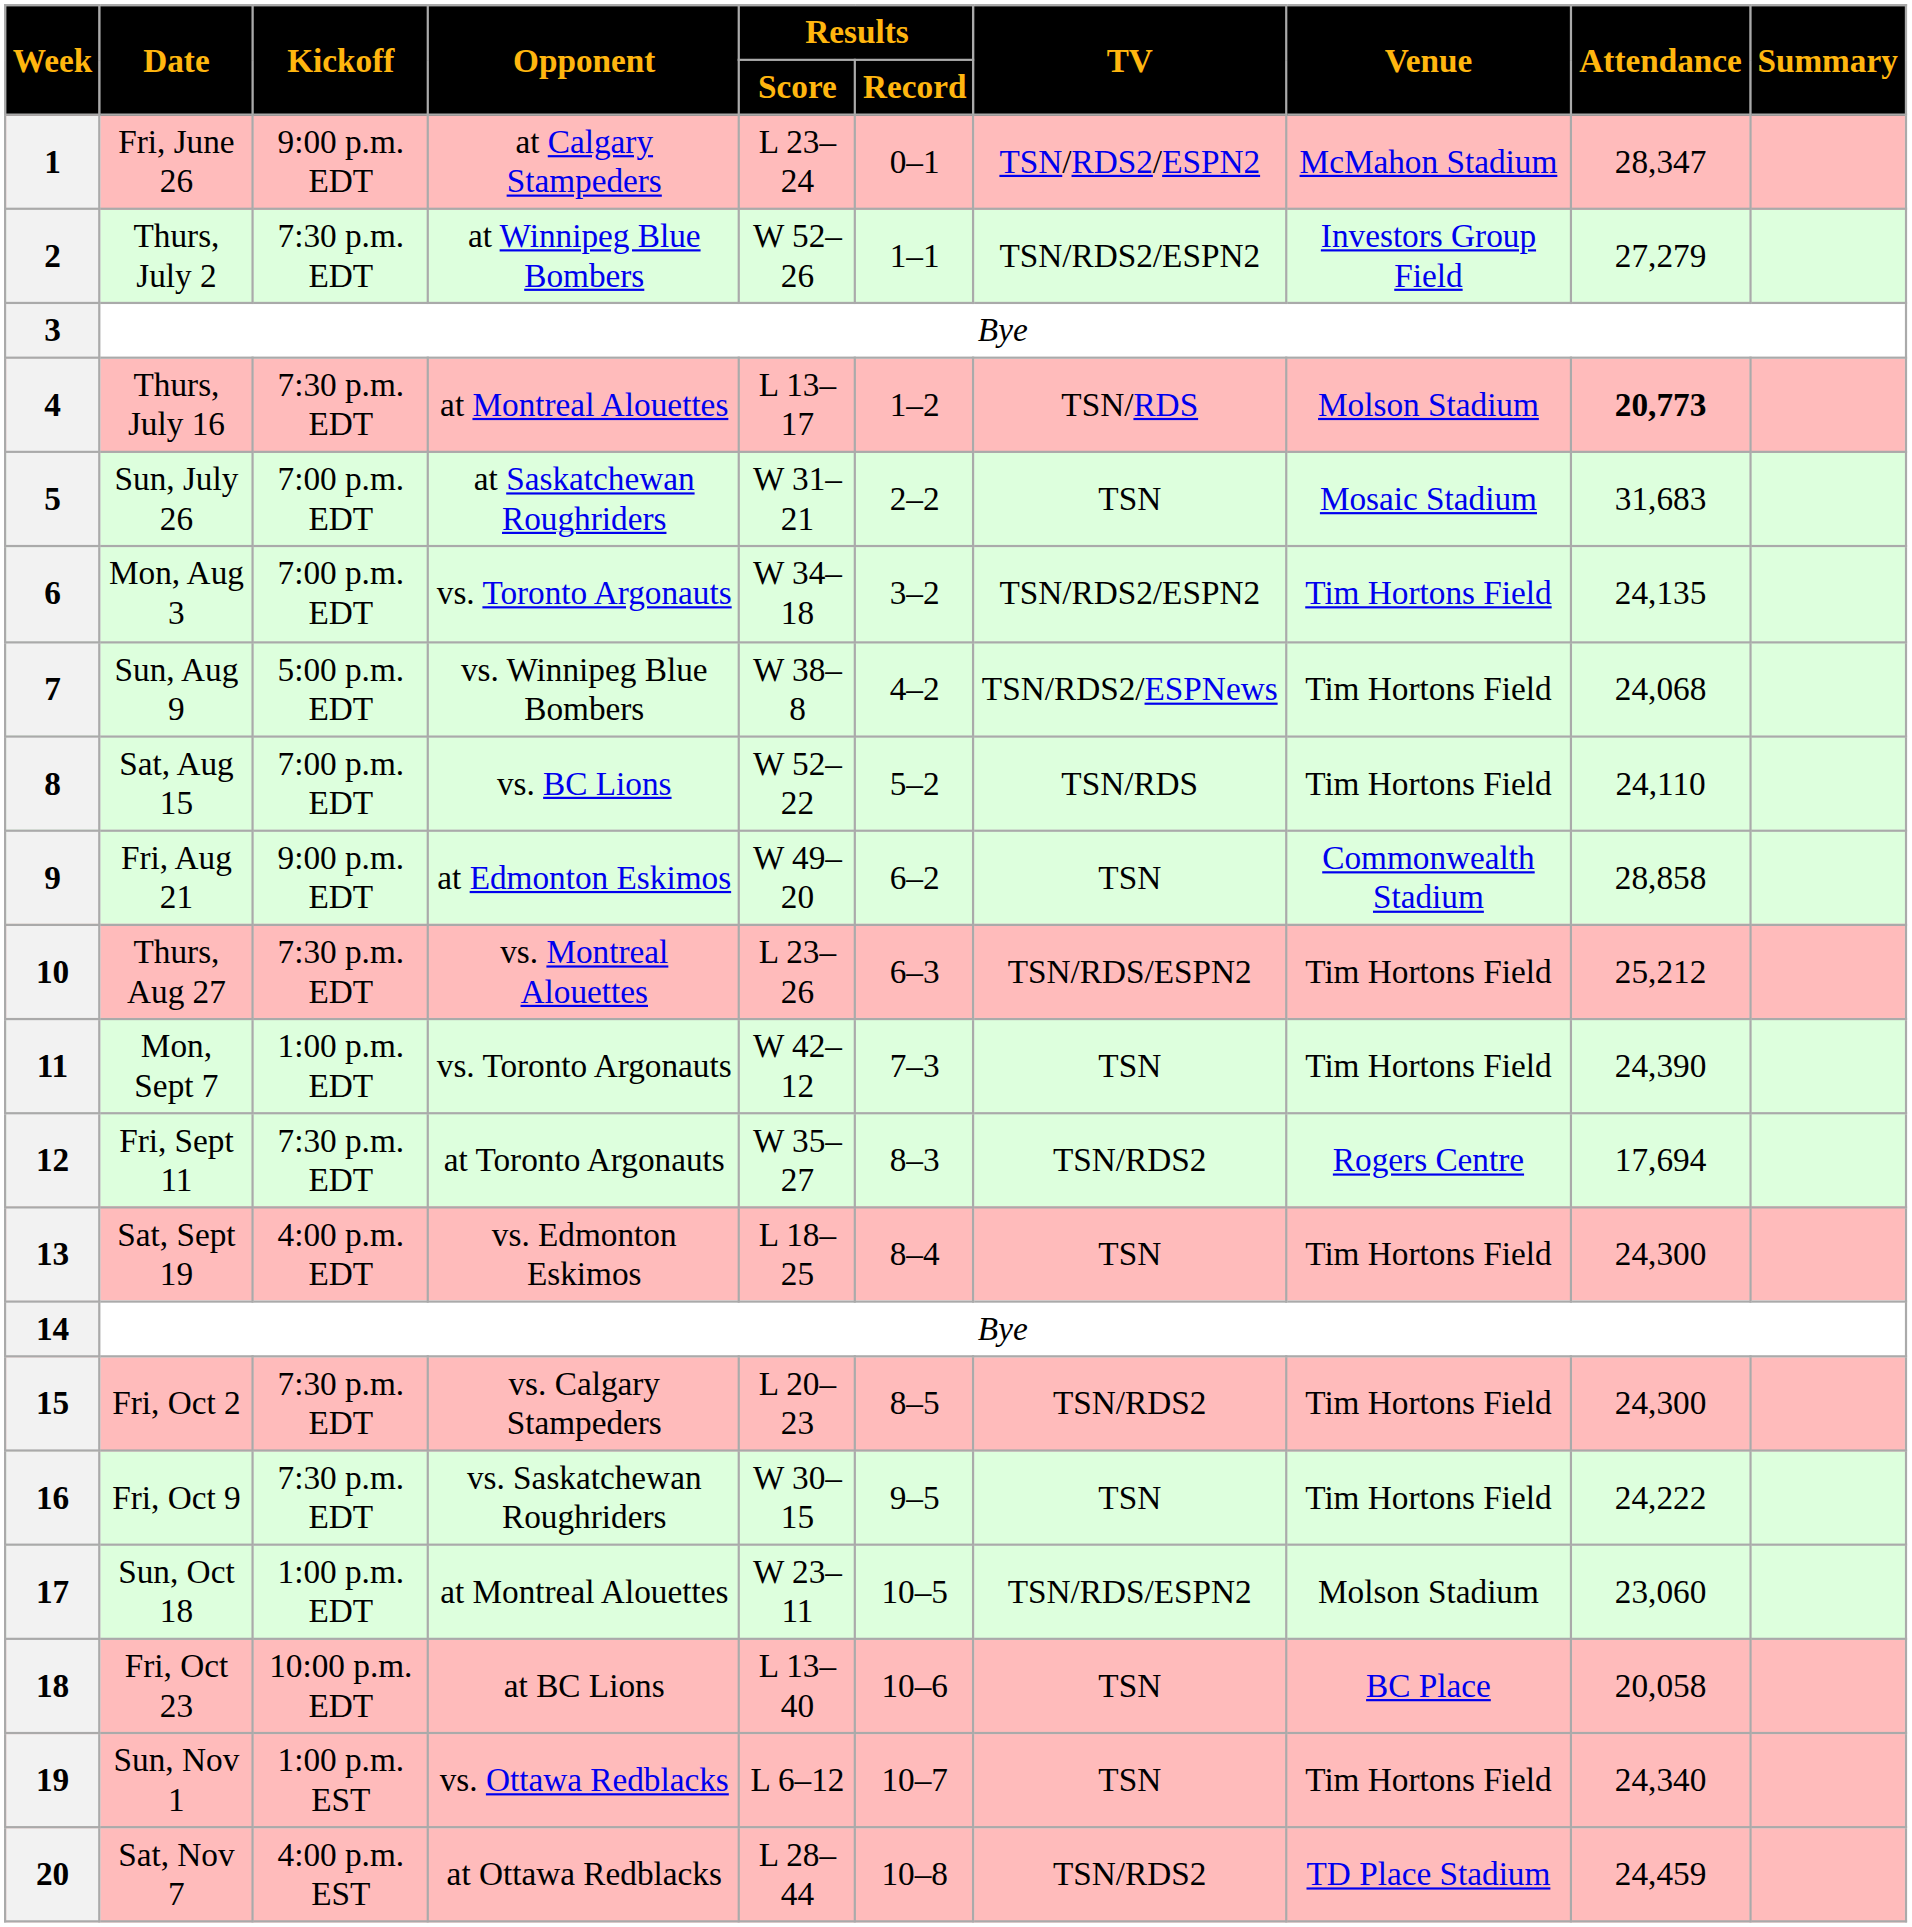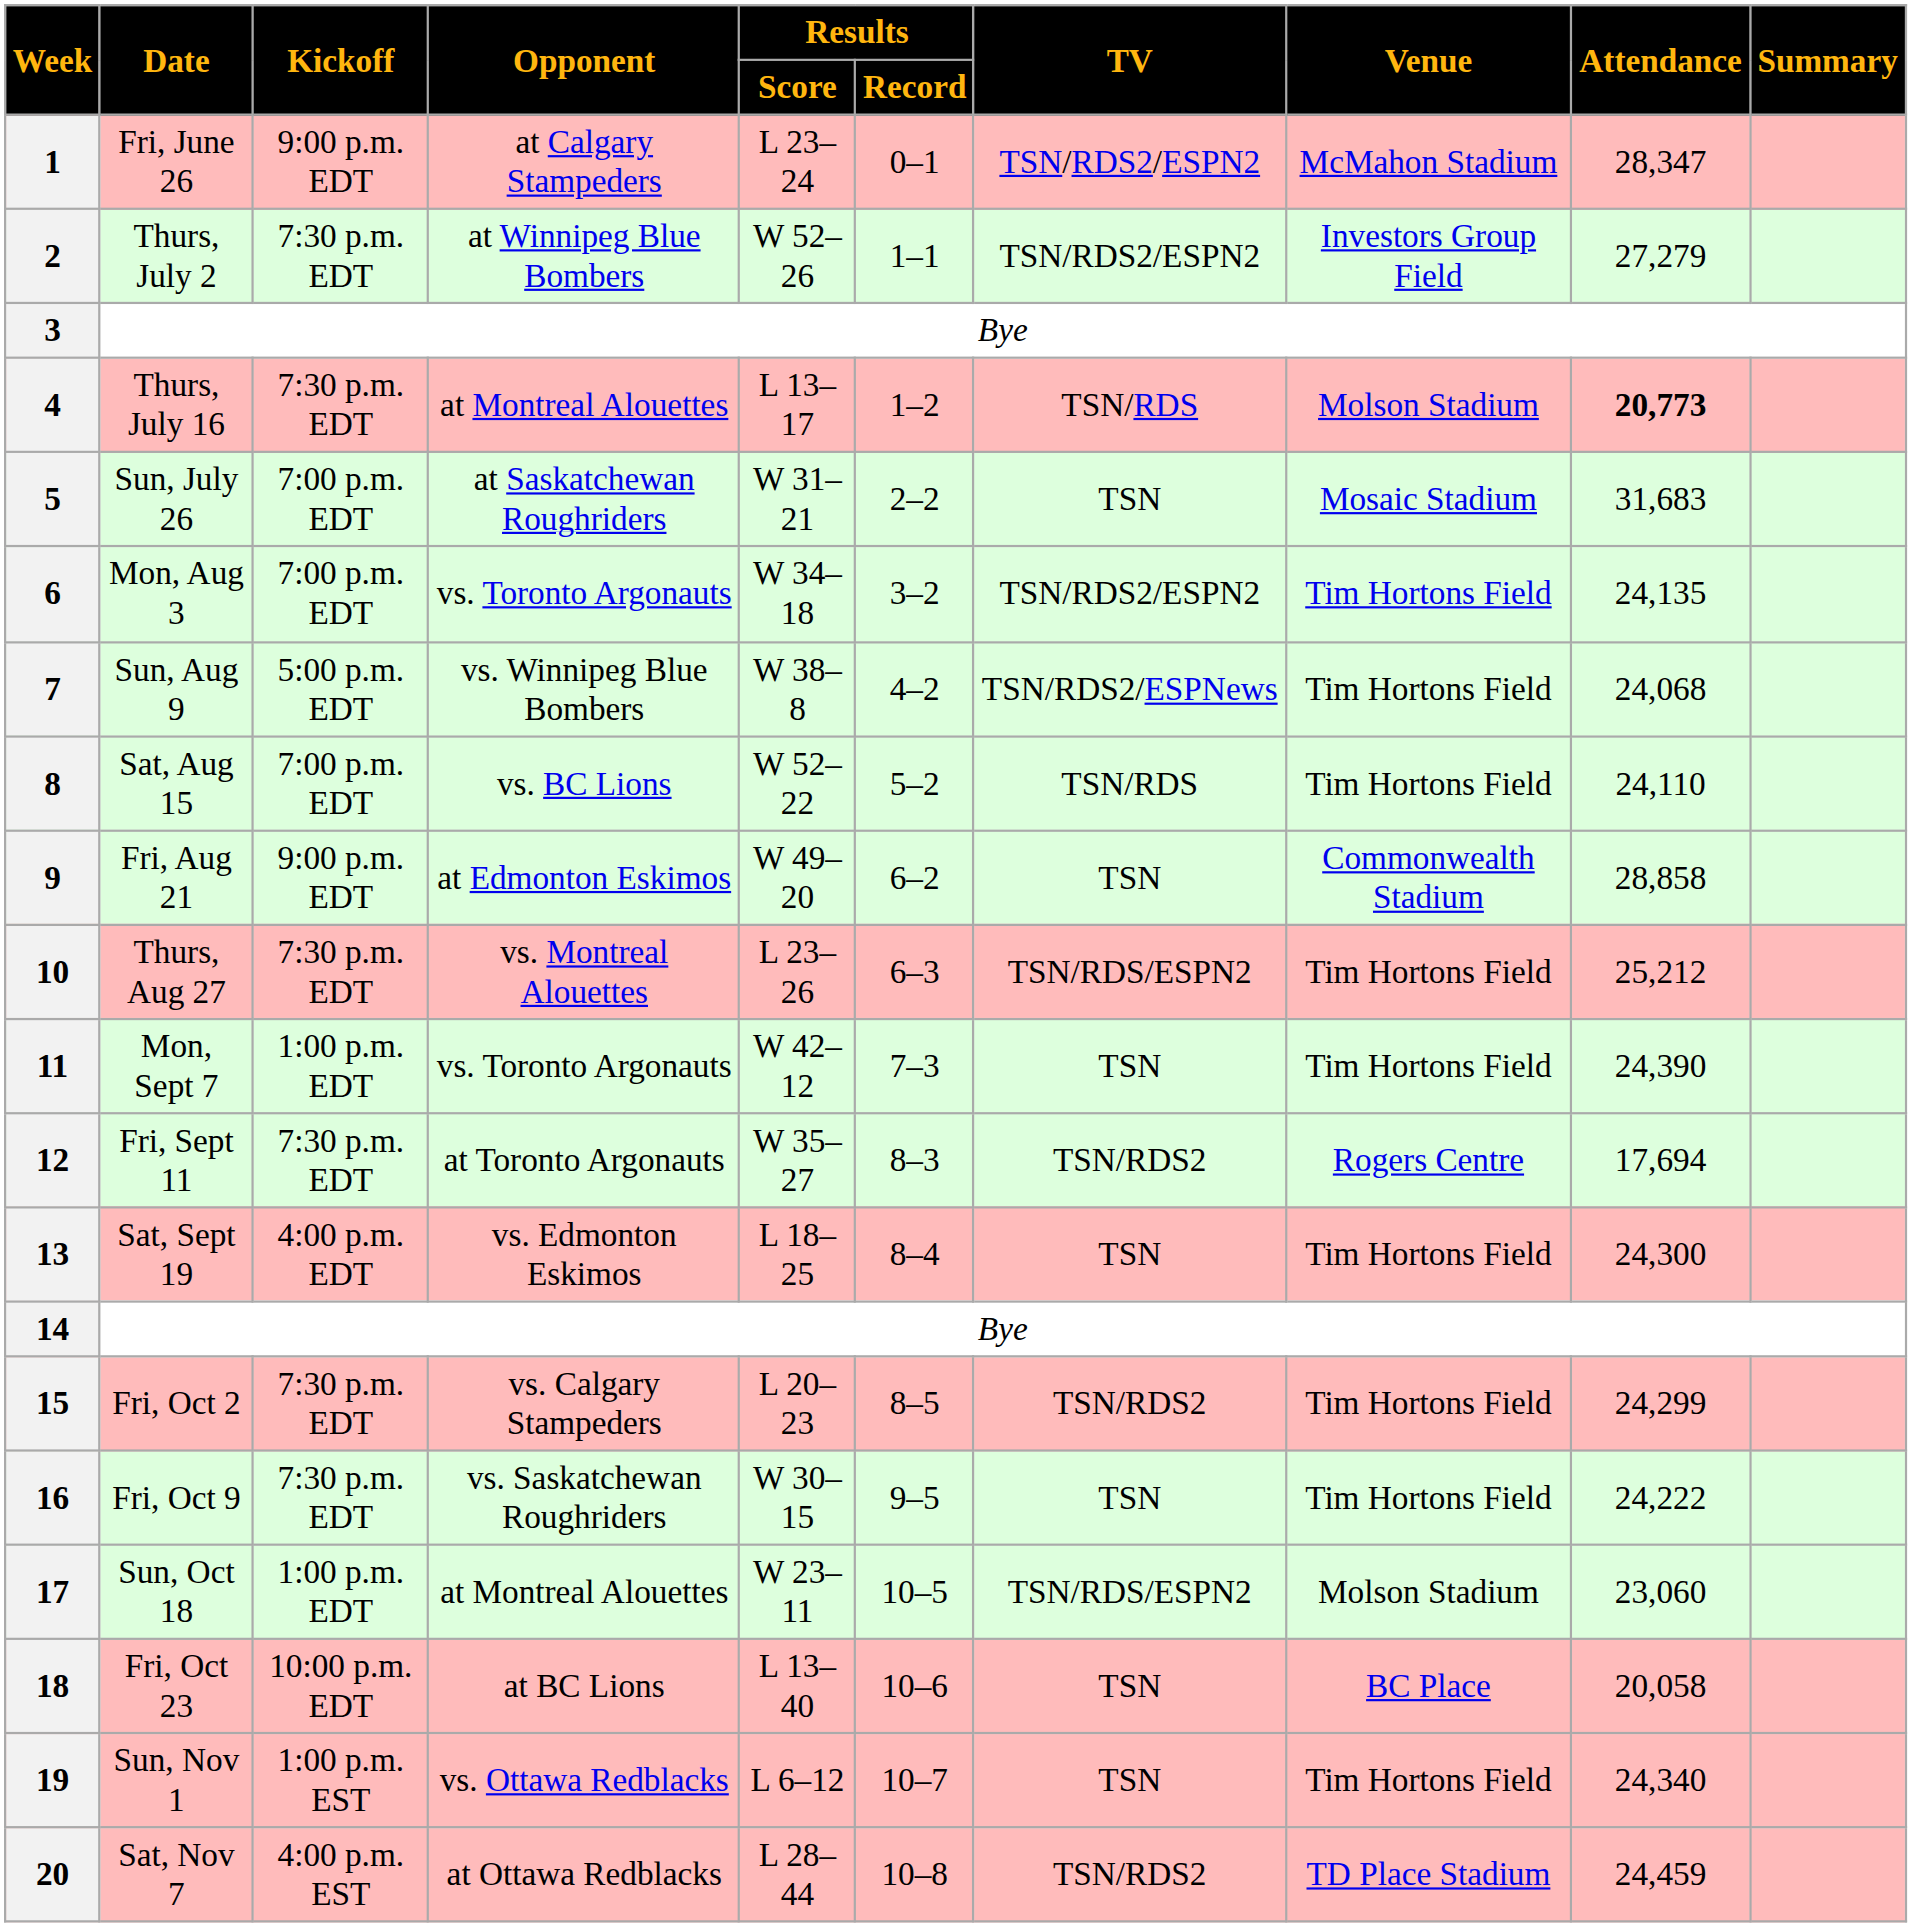15 | Attendance: 24,300 -> 24,299
